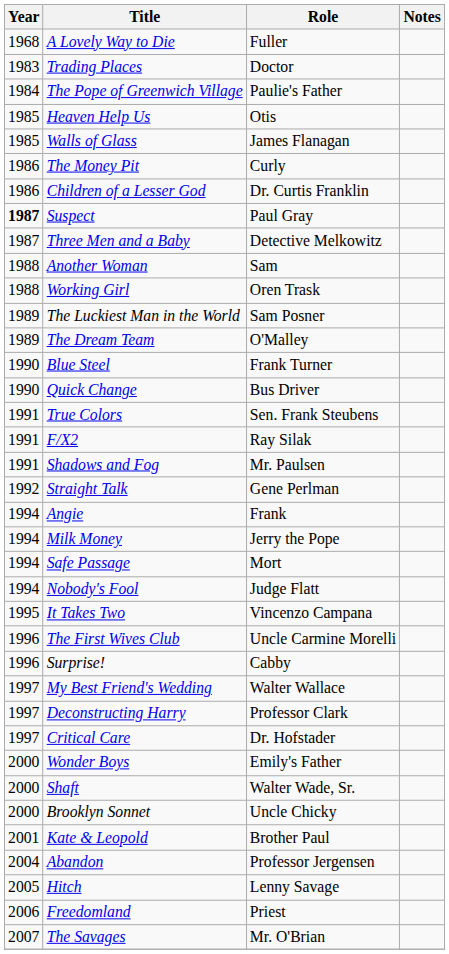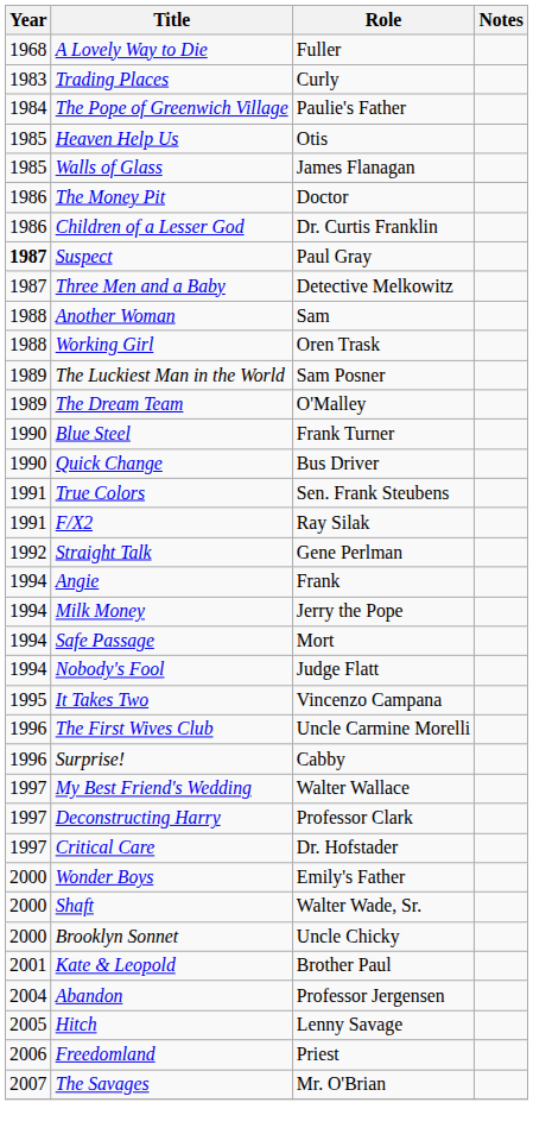Trading Places | Role: Doctor -> Curly
The Money Pit | Role: Curly -> Doctor
- row: 1991 | Shadows and Fog | Mr. Paulsen
